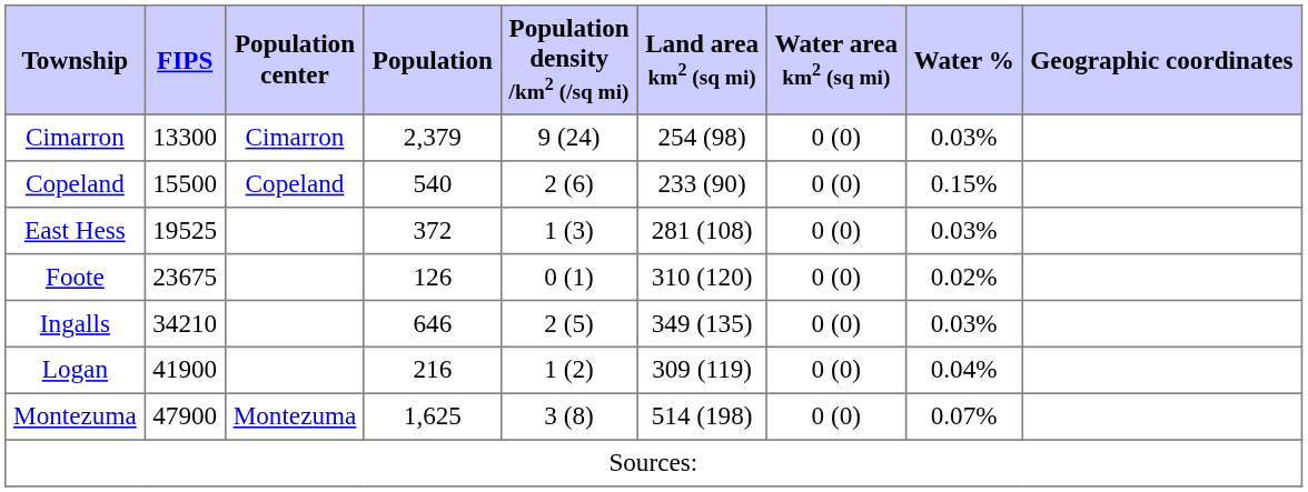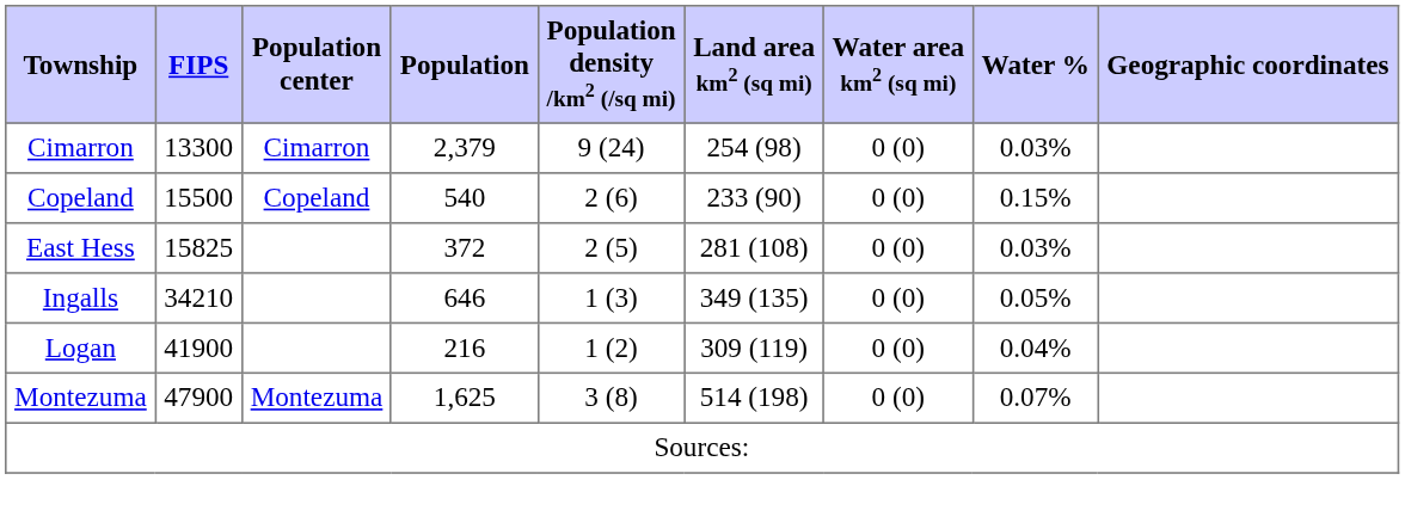East Hess | FIPS: 19525 -> 15825
East Hess | Population density /km2 (/sq mi): 1 (3) -> 2 (5)
- row: Foote | 23675 | 126 | 0 (1) | 310 (120) | 0 (0) | 0.02%
Ingalls | Population density /km2 (/sq mi): 2 (5) -> 1 (3)
Ingalls | Water %: 0.03% -> 0.05%
